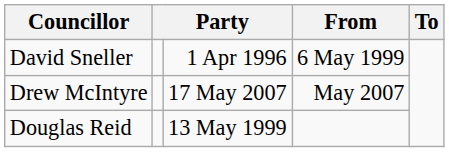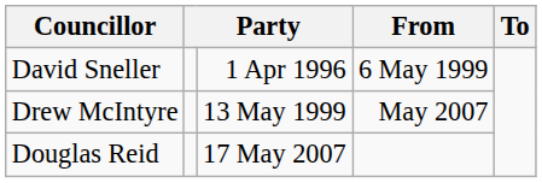Drew McIntyre | column 3: 17 May 2007 -> 13 May 1999
Douglas Reid | column 3: 13 May 1999 -> 17 May 2007
